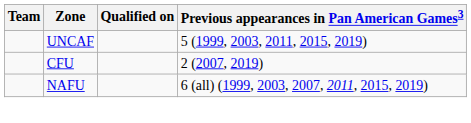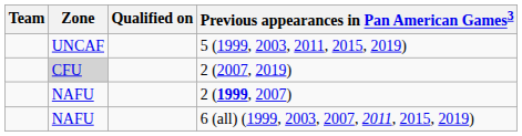2 (2007, 2019) | Zone: no background -> lightgrey background
+ row: NAFU | 2 (1999, 2007)
